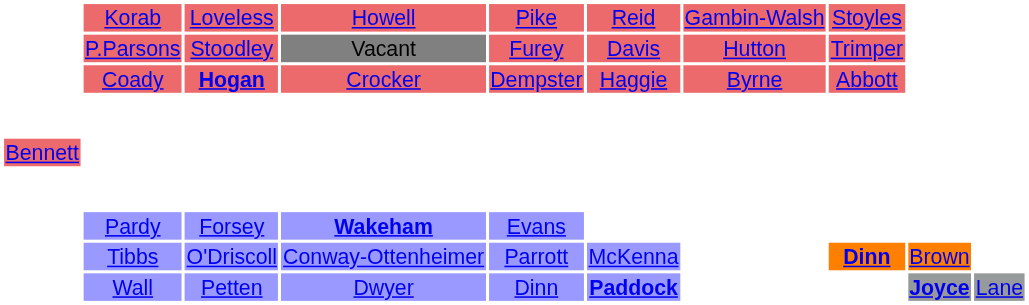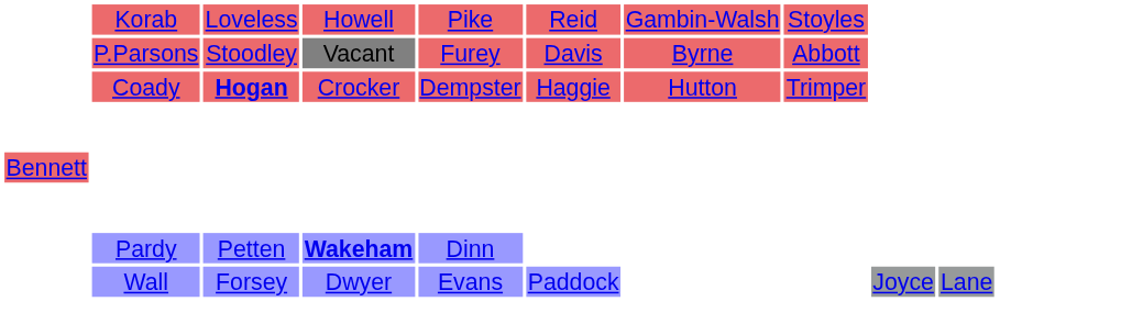P.Parsons | column 7: Hutton -> Byrne
P.Parsons | column 8: Trimper -> Abbott
Coady | column 7: Byrne -> Hutton
Coady | column 8: Abbott -> Trimper
Pardy | column 3: Forsey -> Petten
Pardy | column 5: Evans -> Dinn
- row: Tibbs | O'Driscoll | Conway-Ottenheimer | Parrott | McKenna | Dinn | Brown
Wall | column 3: Petten -> Forsey
Wall | column 5: Dinn -> Evans
Wall | column 6: bold -> normal
Wall | column 9: bold -> normal
